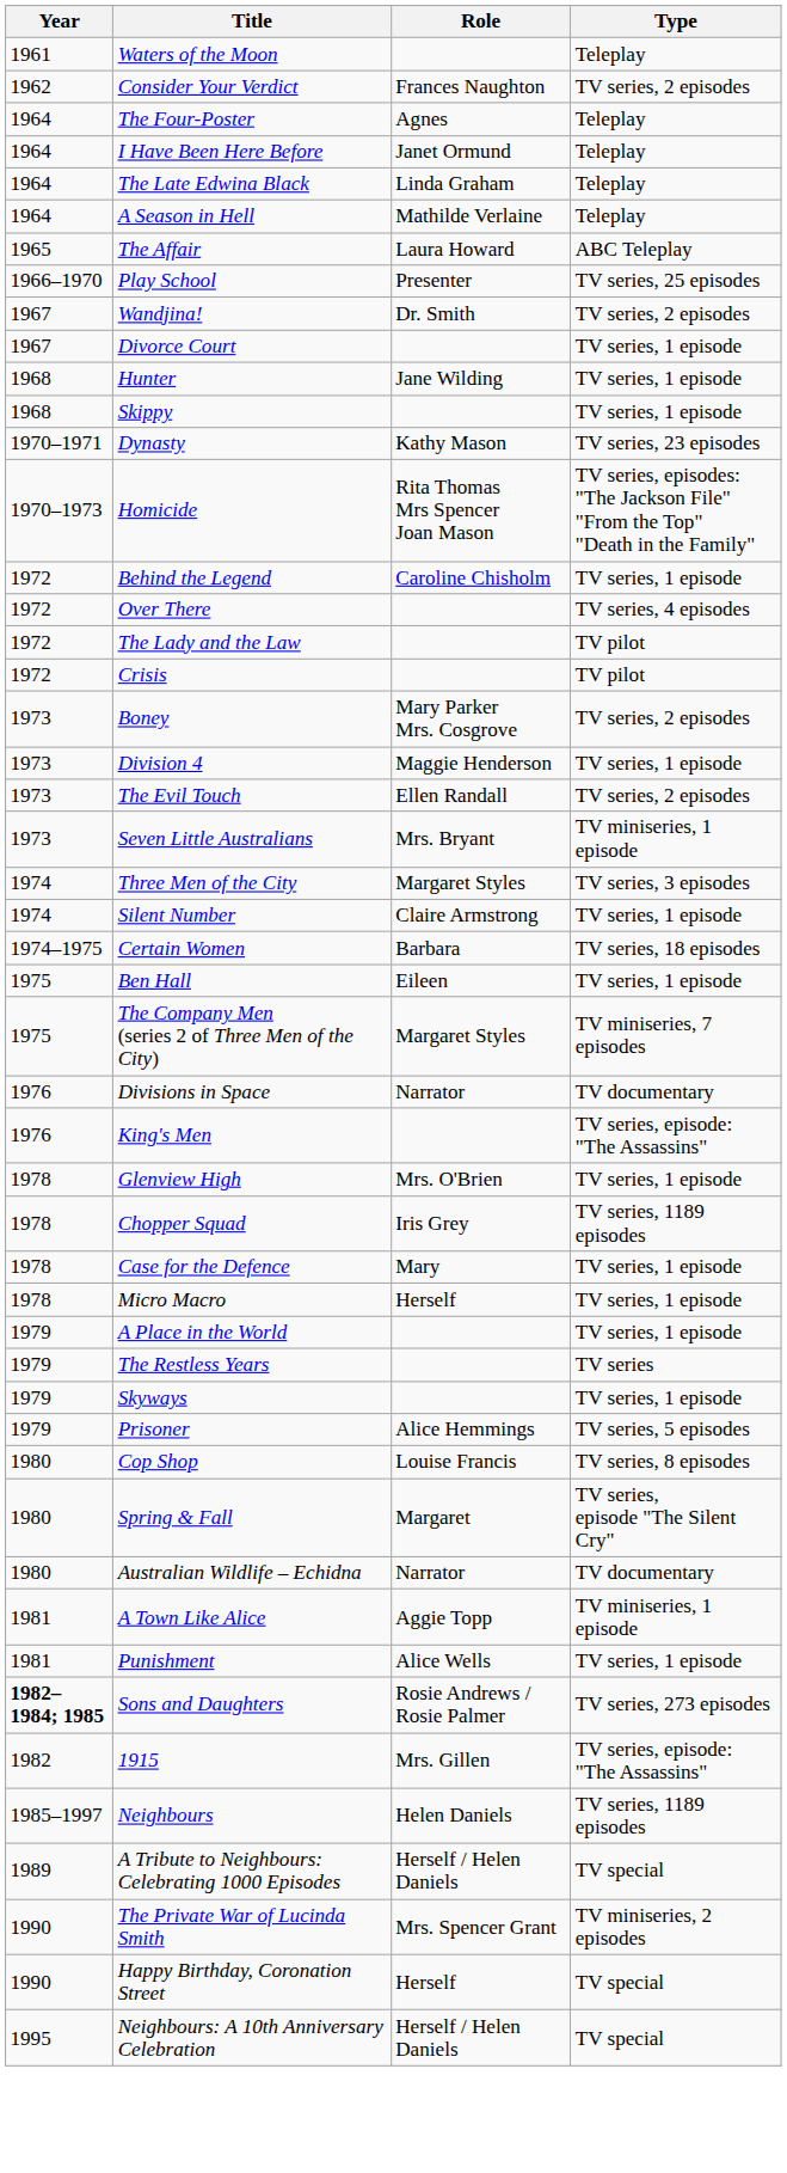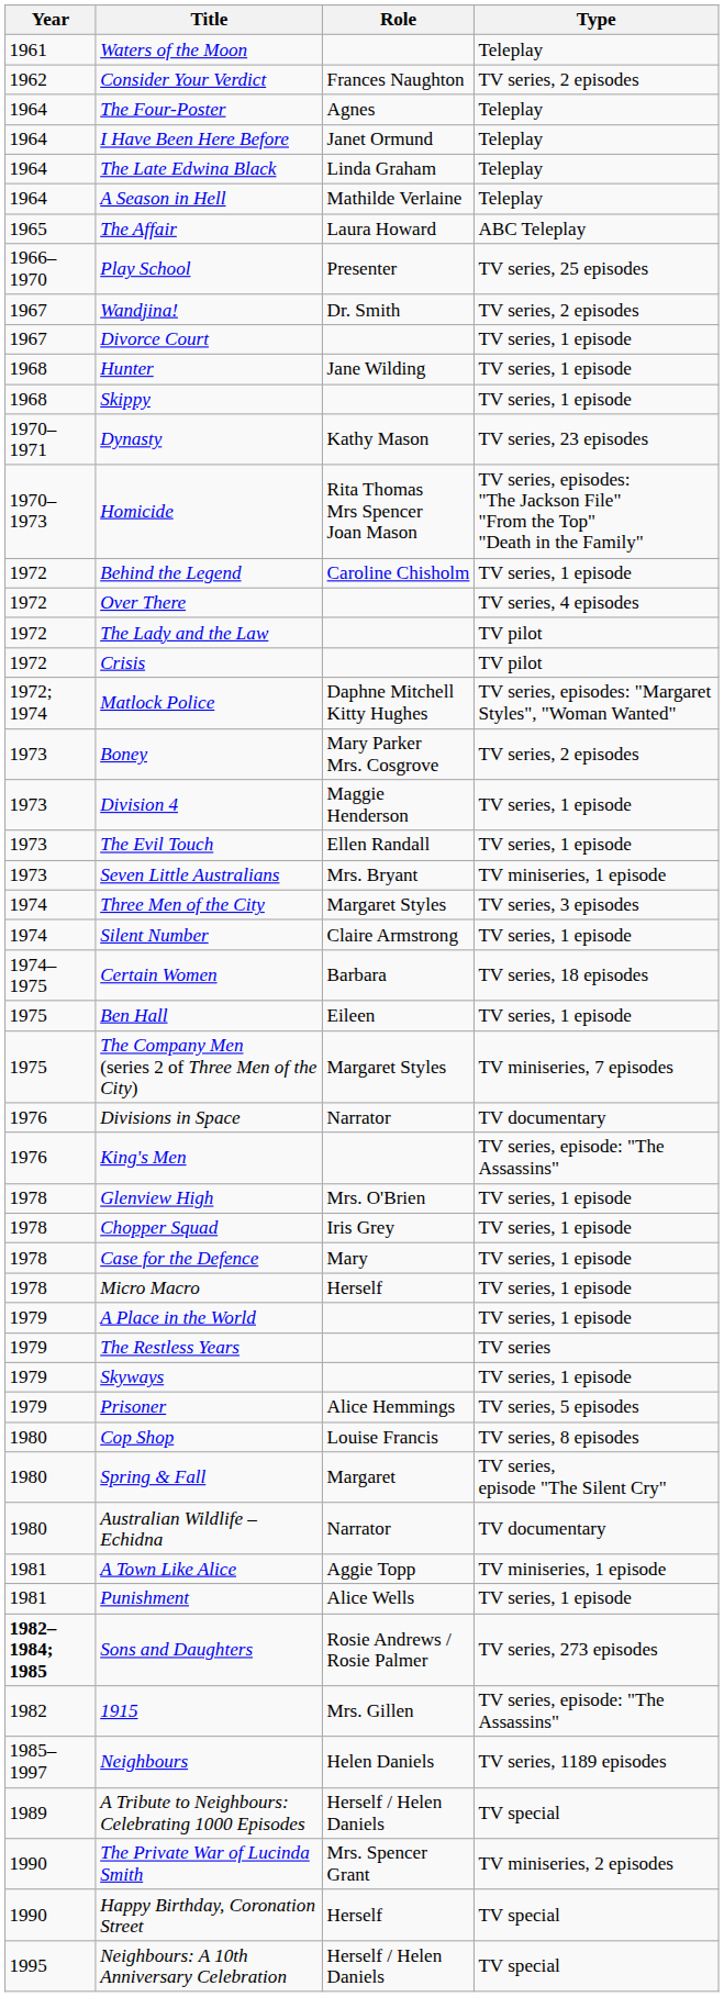+ row: 1972; 1974 | Matlock Police | Daphne Mitchell Kitty Hughes | TV series, episodes: "Margaret Styles", "Woman Wanted"
The Evil Touch | Type: TV series, 2 episodes -> TV series, 1 episode
Chopper Squad | Type: TV series, 1189 episodes -> TV series, 1 episode
